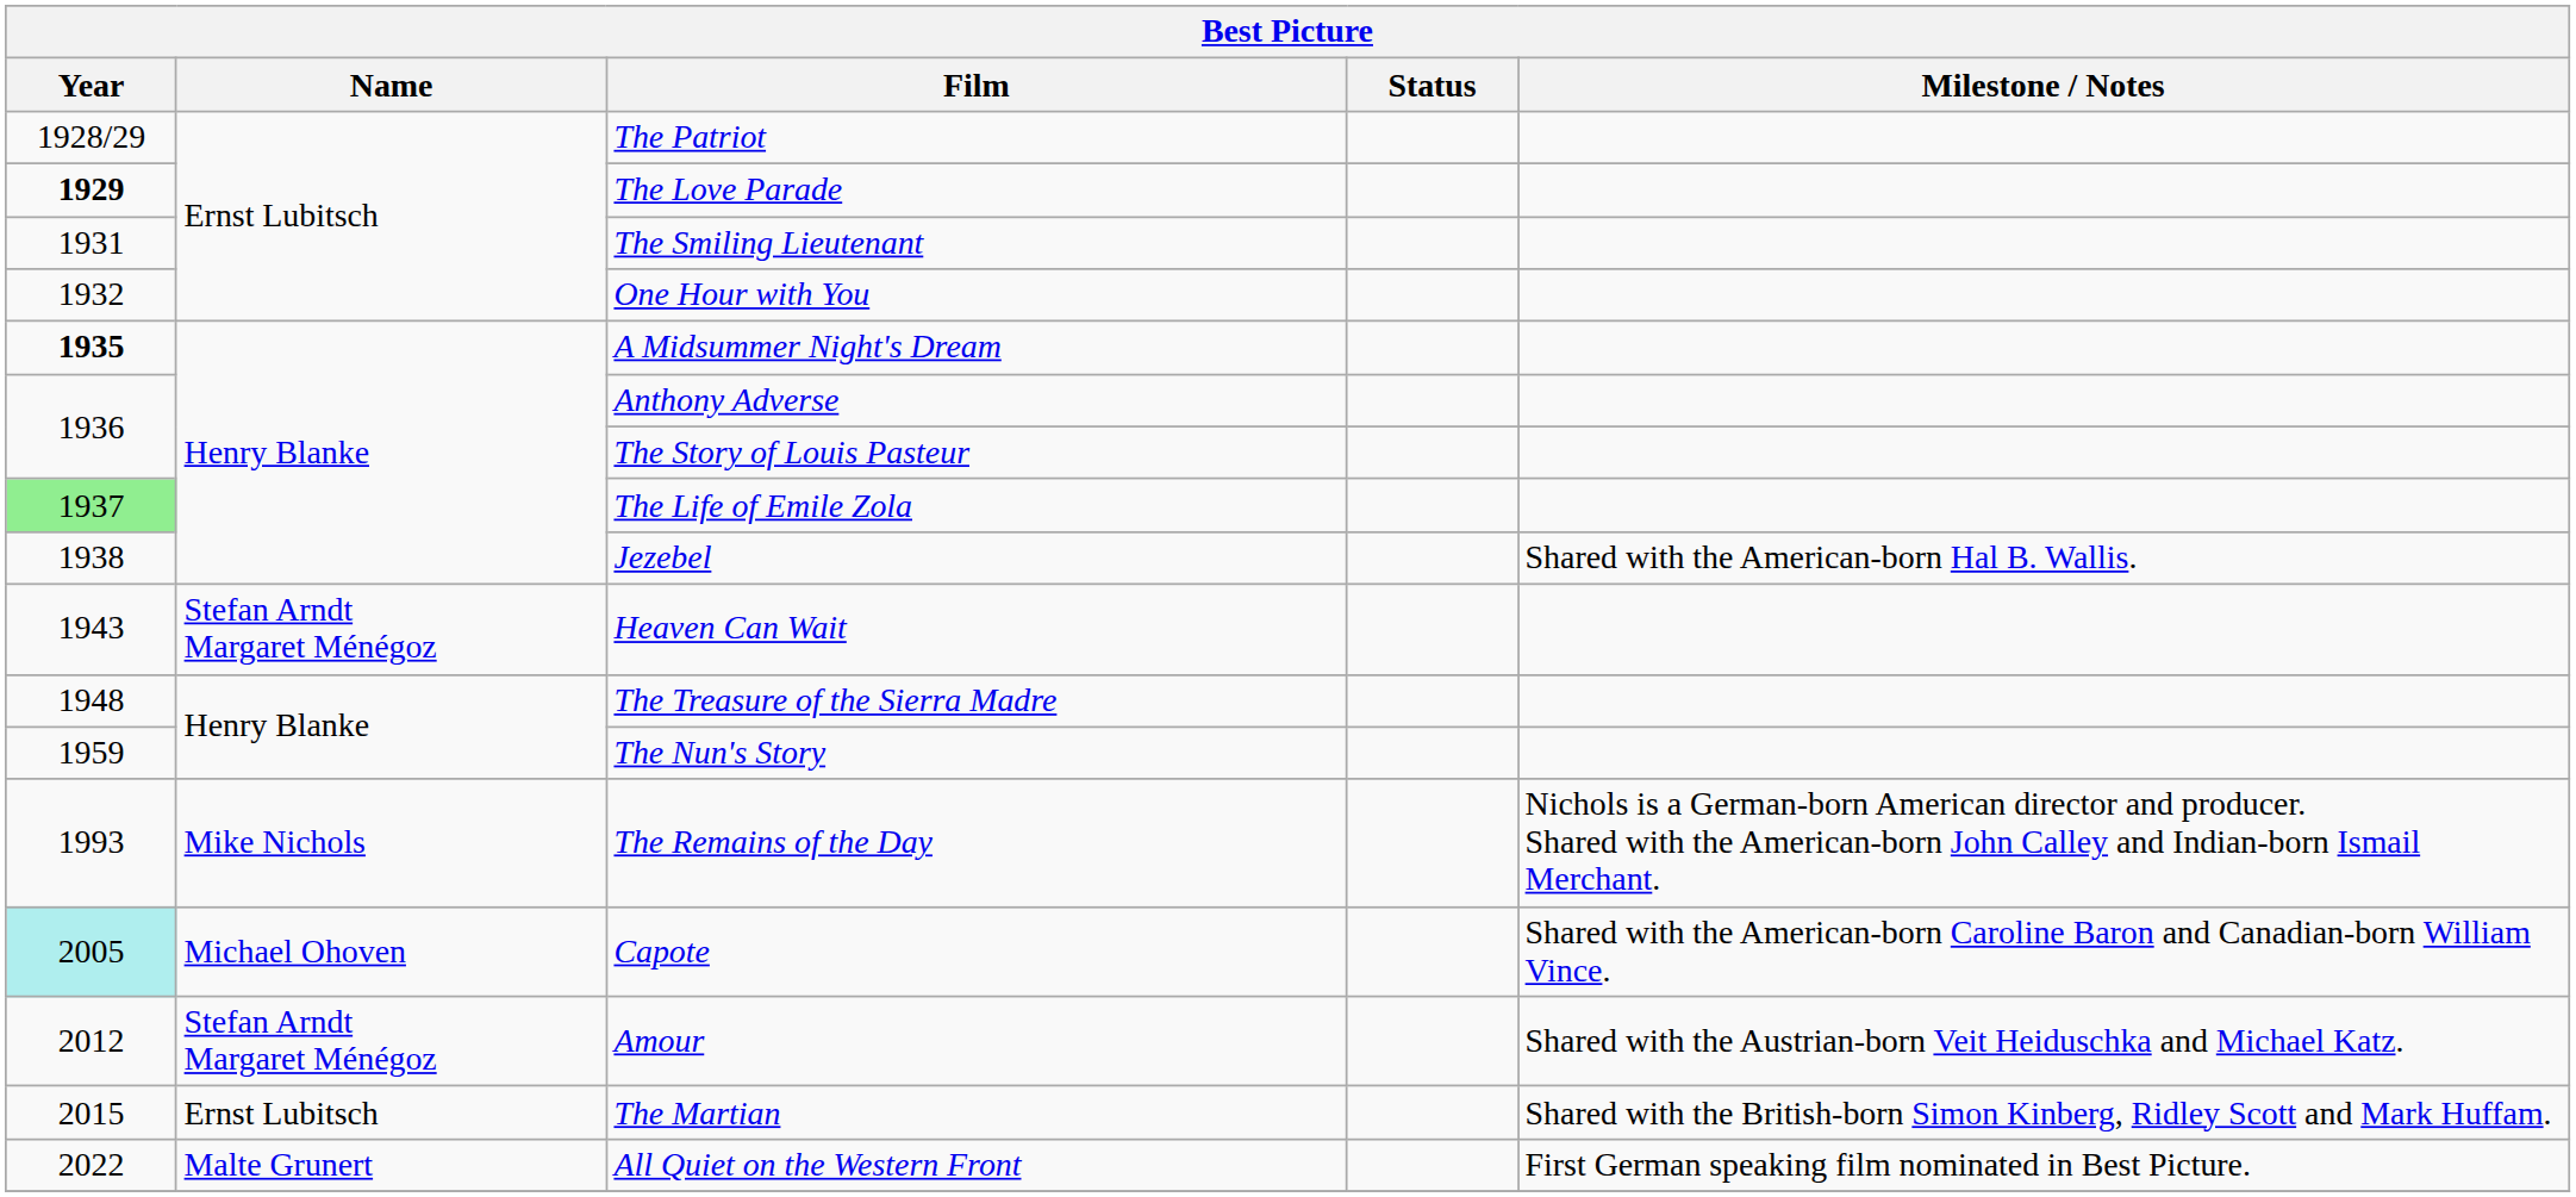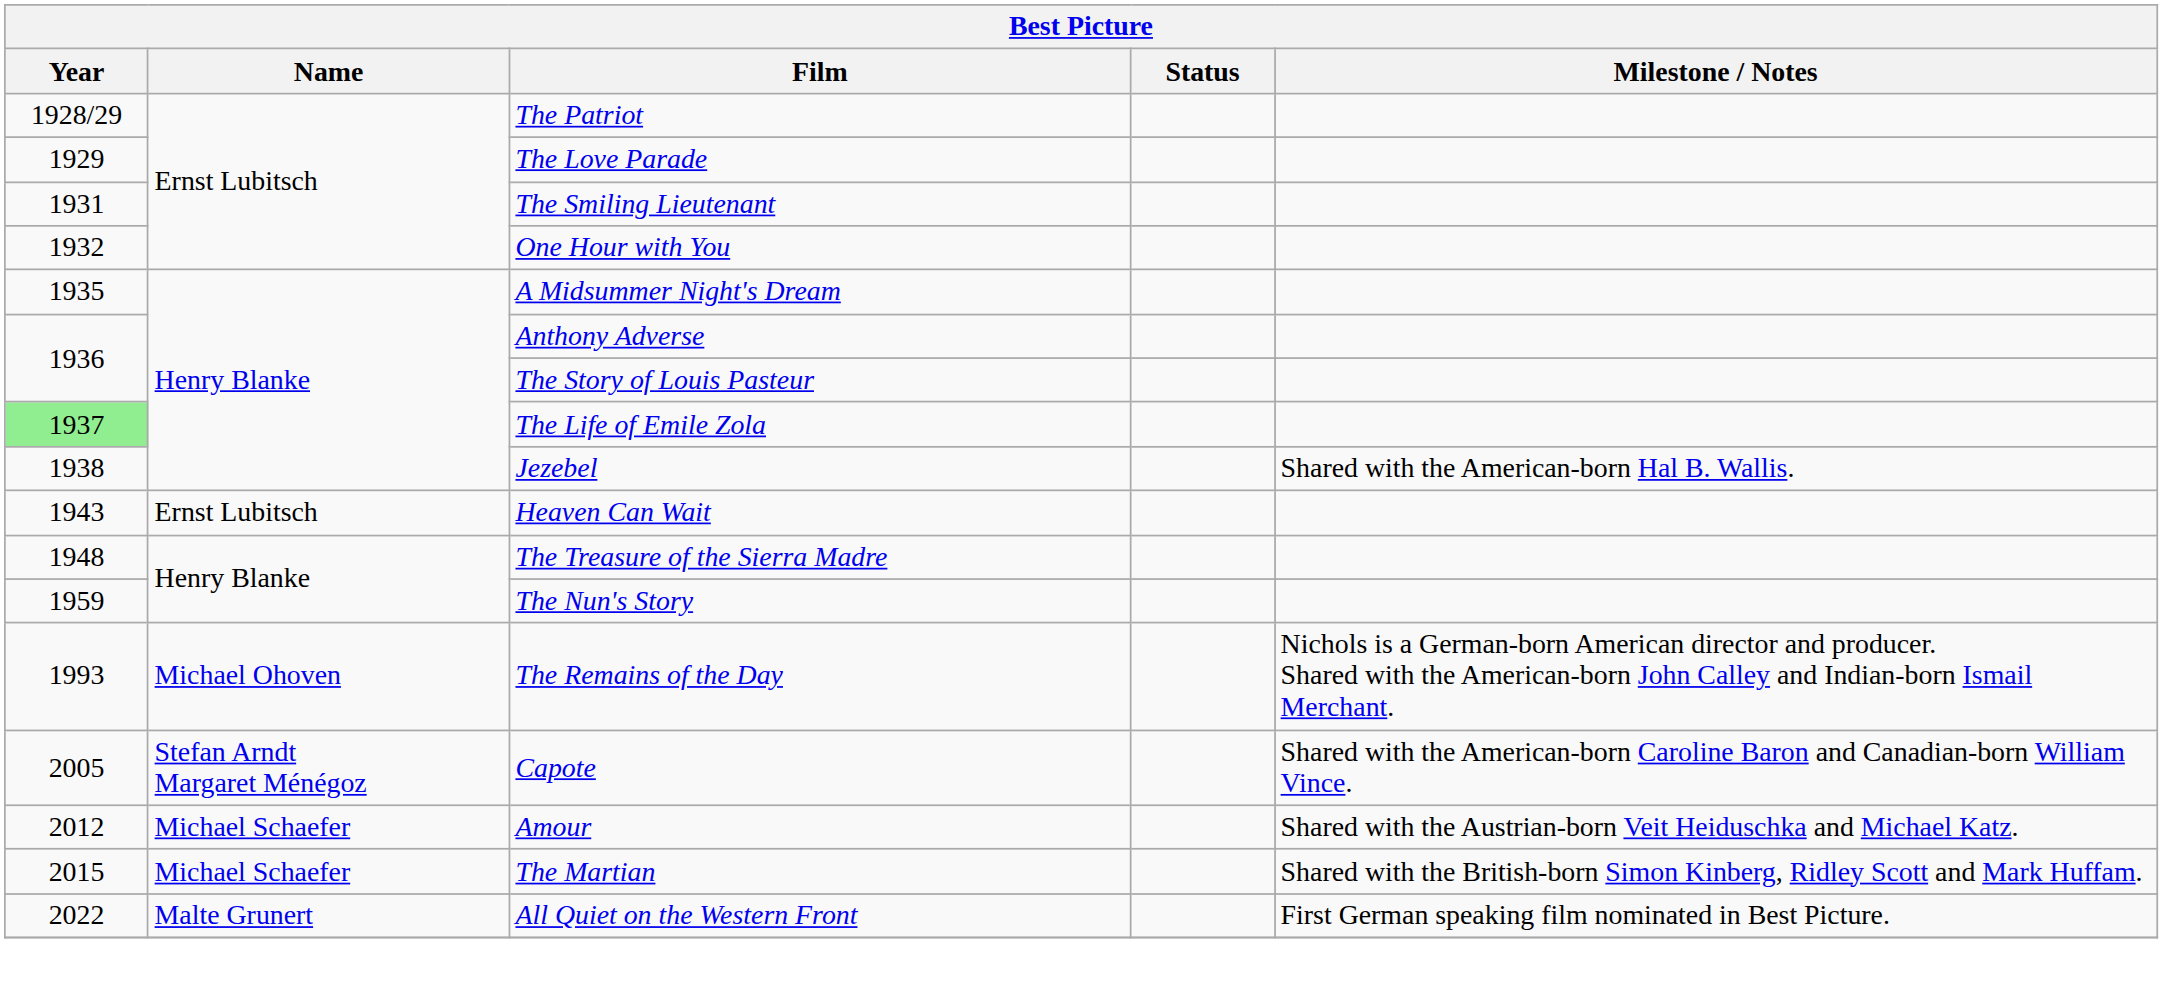The Love Parade | Year: bold -> normal
A Midsummer Night's Dream | Year: bold -> normal
Heaven Can Wait | Name: Stefan Arndt Margaret Ménégoz -> Ernst Lubitsch
The Remains of the Day | Name: Mike Nichols -> Michael Ohoven
Capote | Year: paleturquoise background -> no background
Capote | Name: Michael Ohoven -> Stefan Arndt Margaret Ménégoz
Amour | Name: Stefan Arndt Margaret Ménégoz -> Michael Schaefer
The Martian | Name: Ernst Lubitsch -> Michael Schaefer
